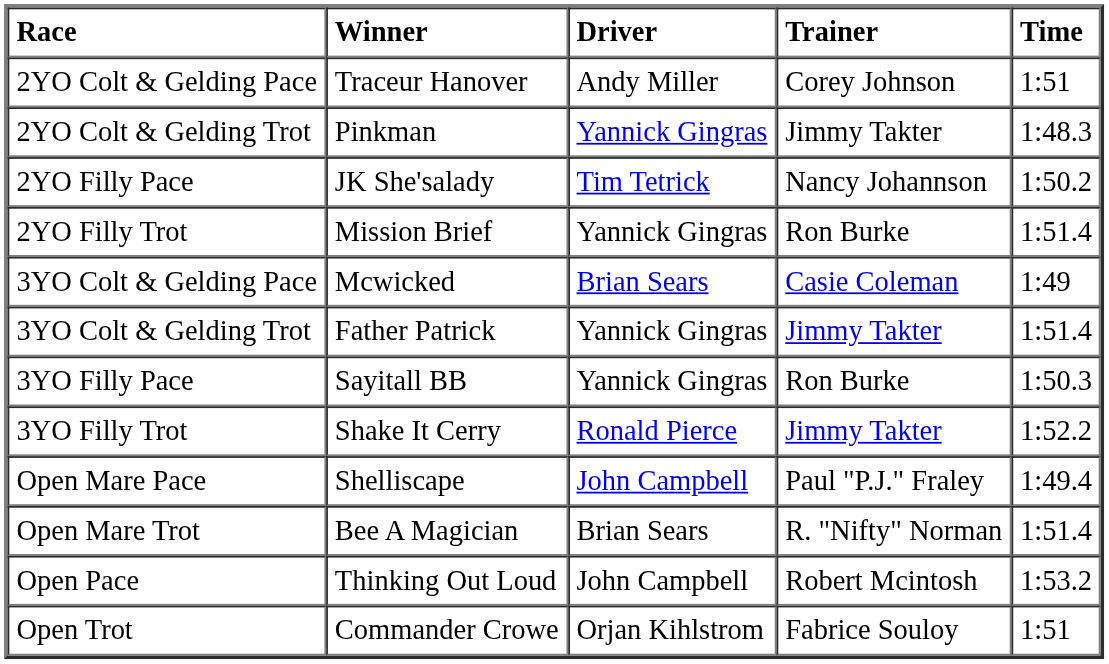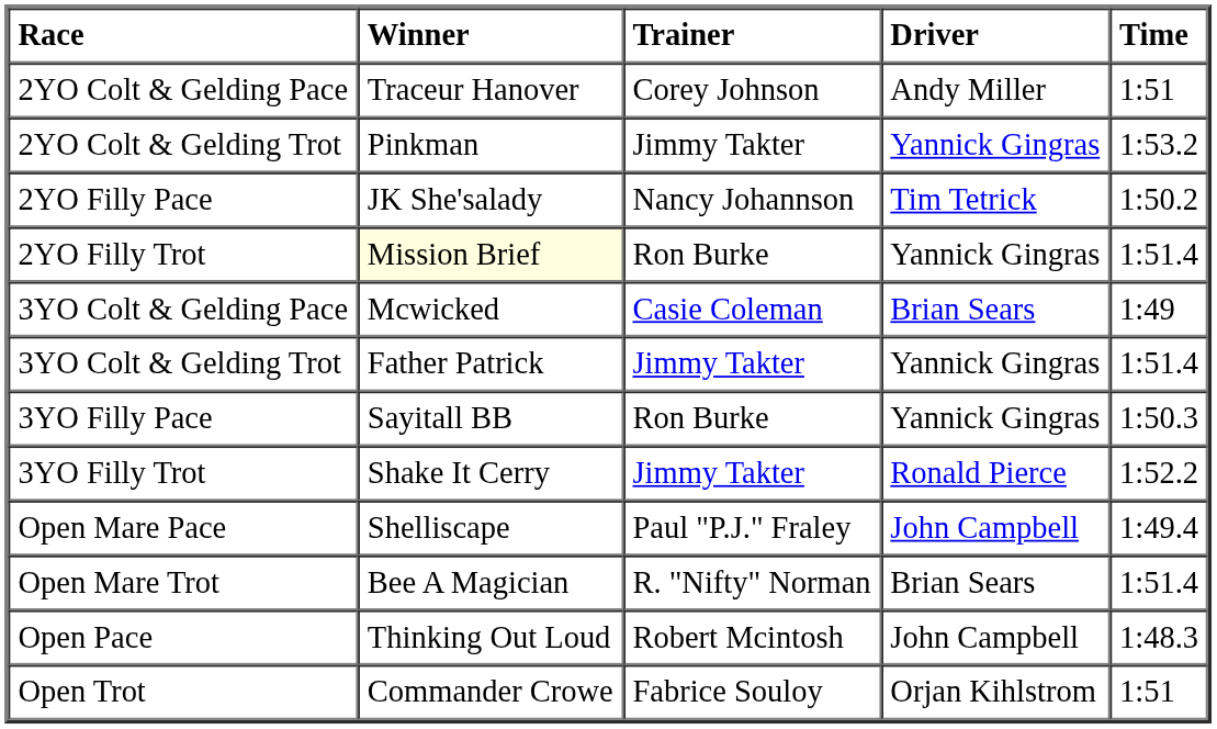columns swapped: Driver <-> Trainer
2YO Colt & Gelding Trot | Time: 1:48.3 -> 1:53.2
2YO Filly Trot | Winner: no background -> lightyellow background
Open Pace | Time: 1:53.2 -> 1:48.3
